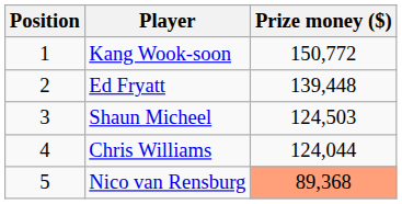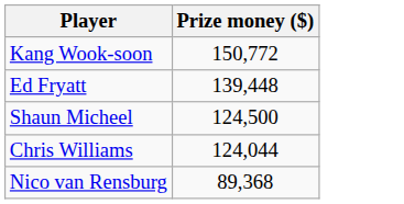- column: Position | 1 | 2 | 3 | 4 | 5
Shaun Micheel | Prize money ($): 124,503 -> 124,500
Nico van Rensburg | Prize money ($): lightsalmon background -> no background
